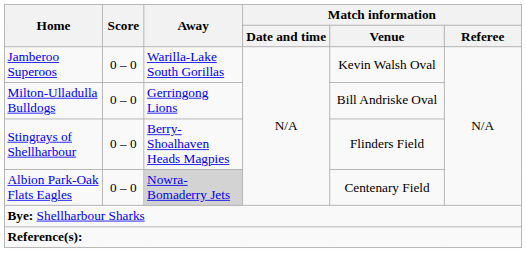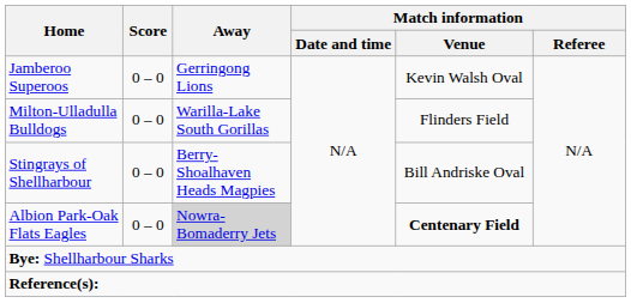Jamberoo Superoos | Away: Warilla-Lake South Gorillas -> Gerringong Lions
Milton-Ulladulla Bulldogs | Away: Gerringong Lions -> Warilla-Lake South Gorillas
Milton-Ulladulla Bulldogs | Match information / Venue: Bill Andriske Oval -> Flinders Field
Stingrays of Shellharbour | Match information / Venue: Flinders Field -> Bill Andriske Oval
Albion Park-Oak Flats Eagles | Match information / Venue: normal -> bold
